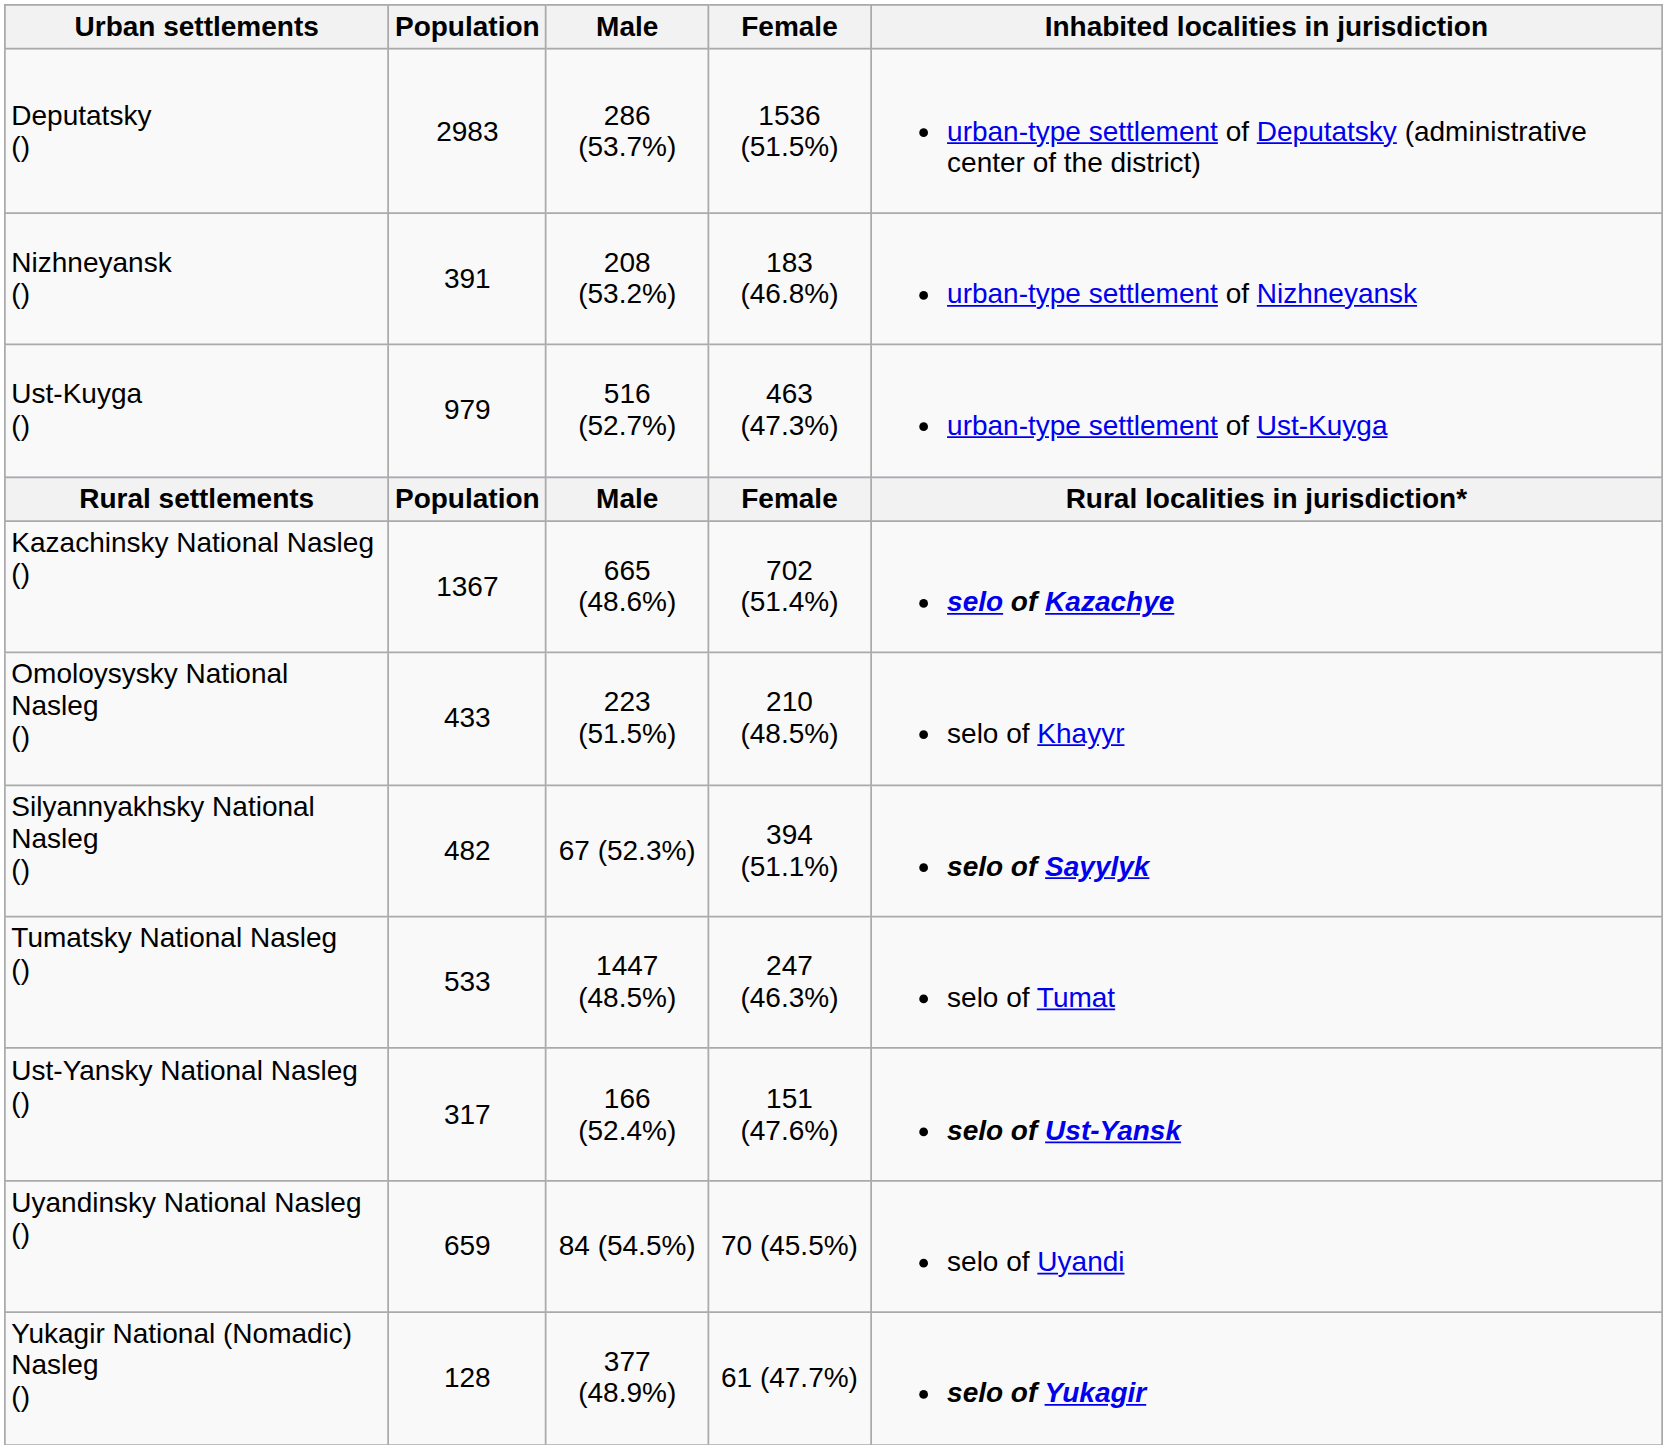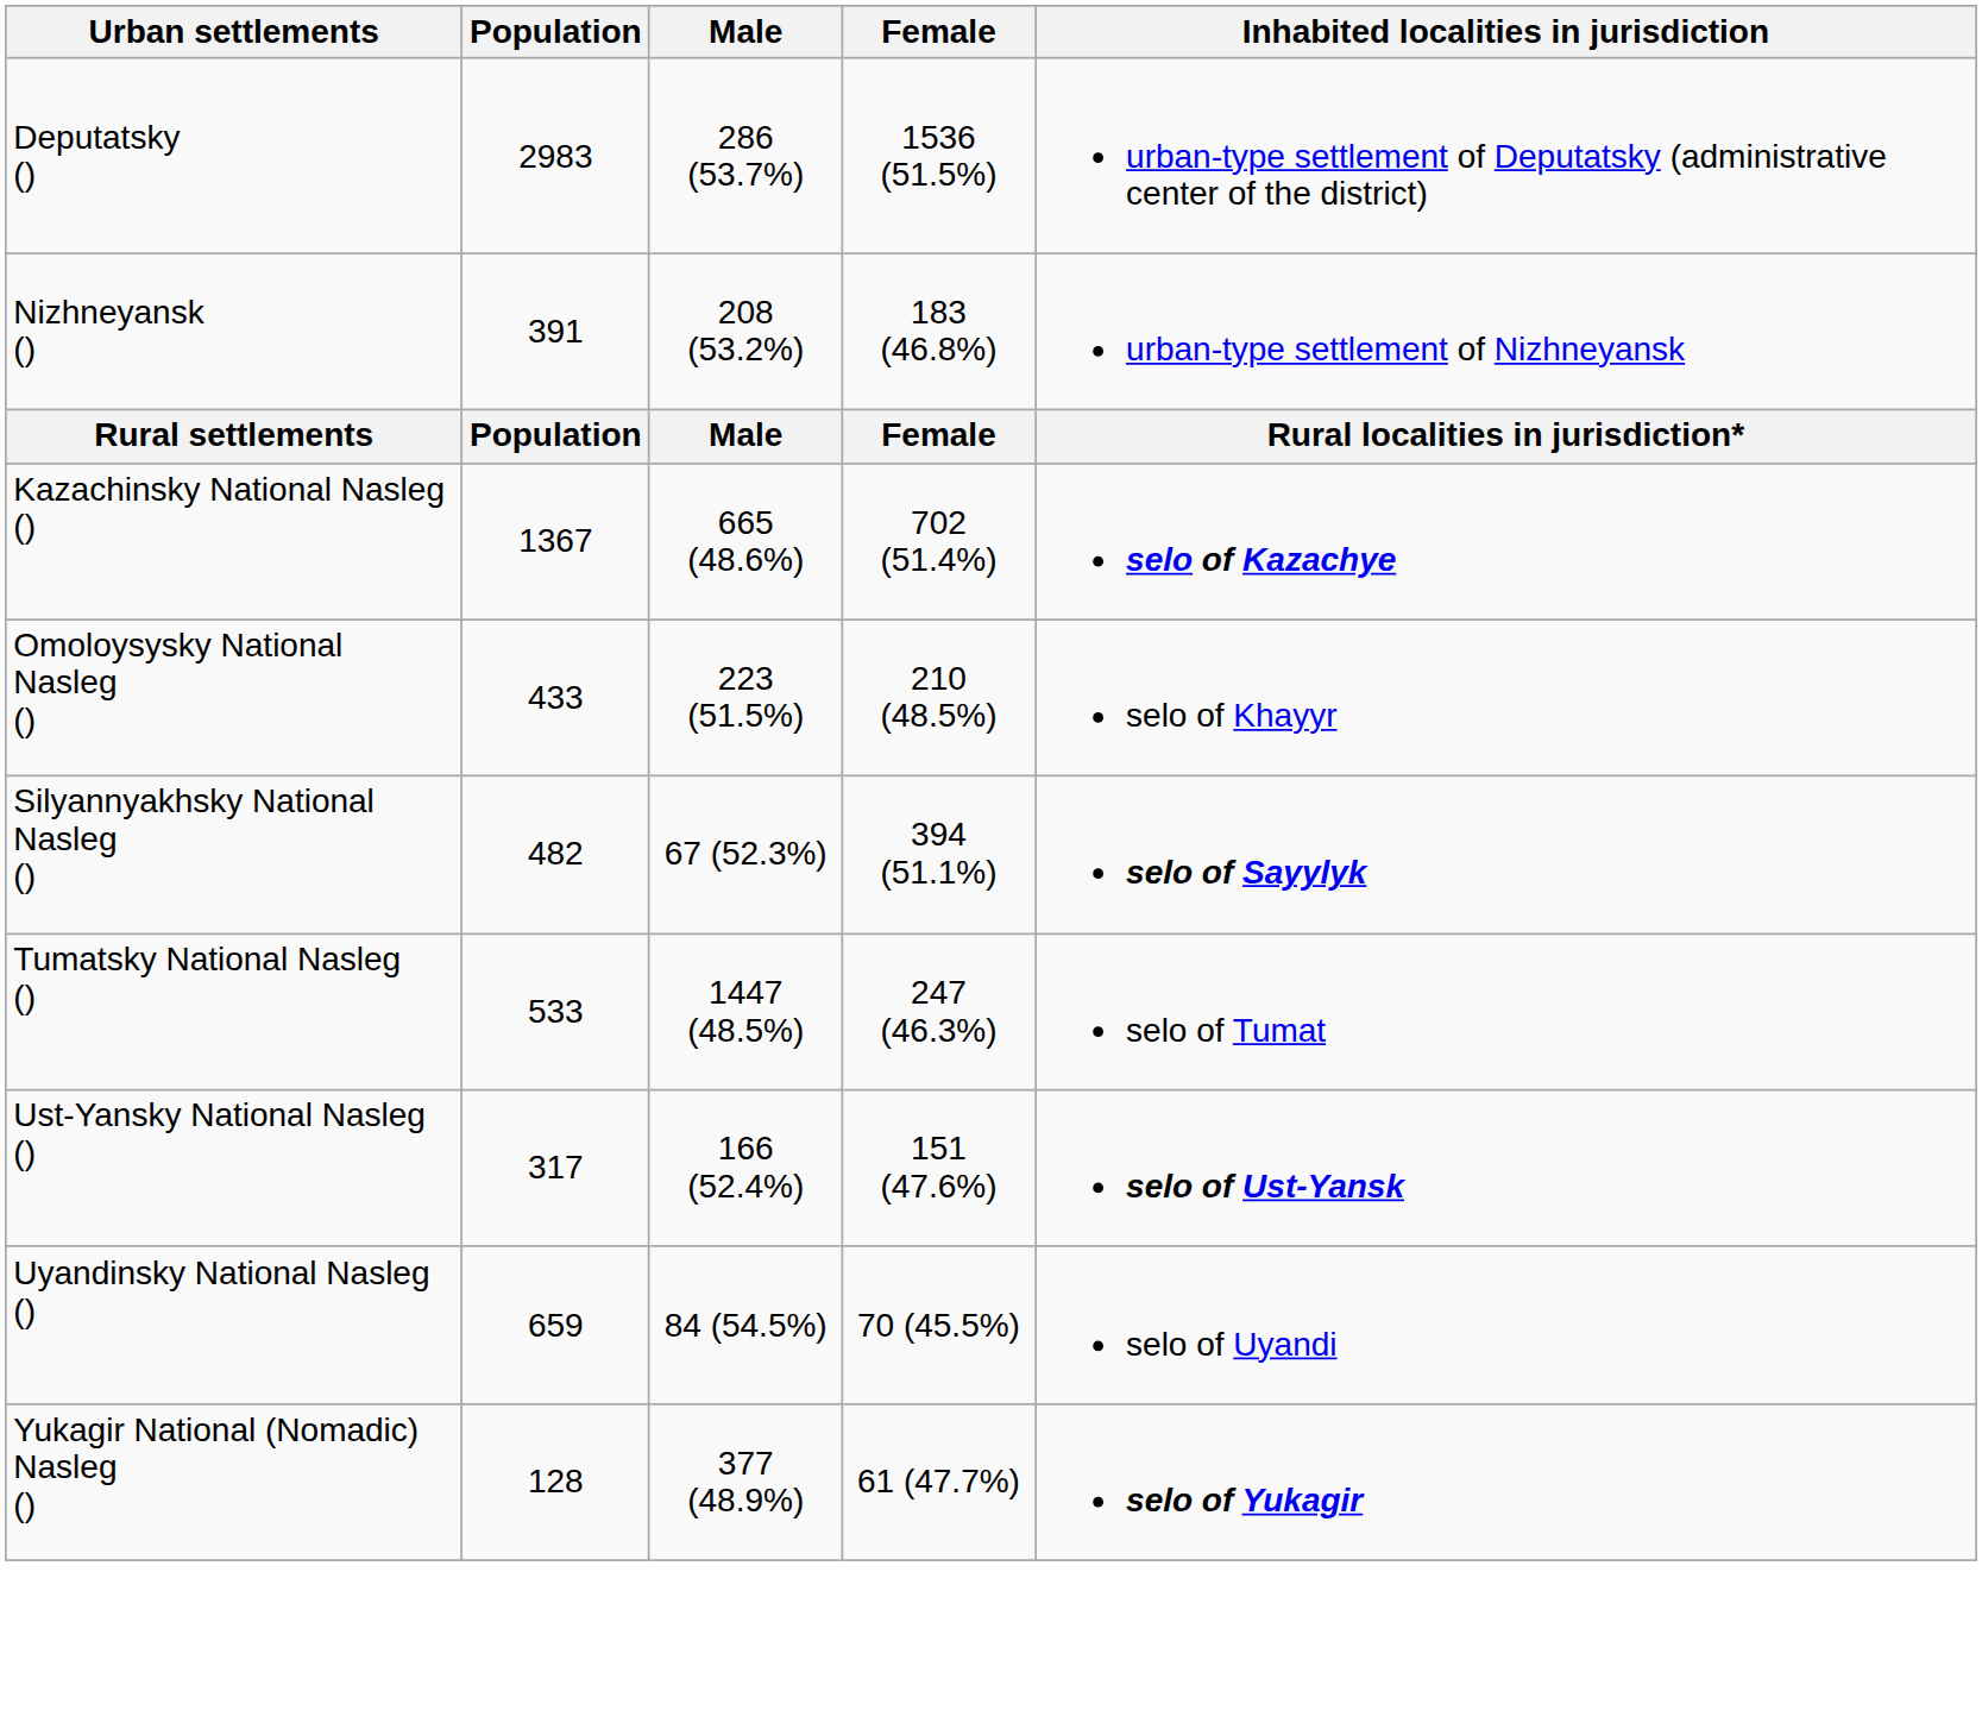- row: Ust-Kuyga () | 979 | 516 (52.7%) | 463 (47.3%) | urban-type settlement of Ust-Kuyga
